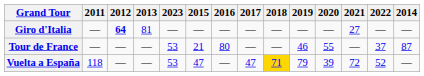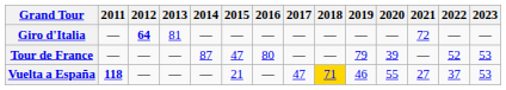columns swapped: 2014 <-> 2023
Giro d'Italia | 2021: 27 -> 72
Tour de France | 2015: 21 -> 47
Tour de France | 2019: 46 -> 79
Tour de France | 2020: 55 -> 39
Tour de France | 2022: 37 -> 52
Vuelta a España | 2011: normal -> bold
Vuelta a España | 2015: 47 -> 21
Vuelta a España | 2019: 79 -> 46
Vuelta a España | 2020: 39 -> 55
Vuelta a España | 2021: 72 -> 27
Vuelta a España | 2022: 52 -> 37
